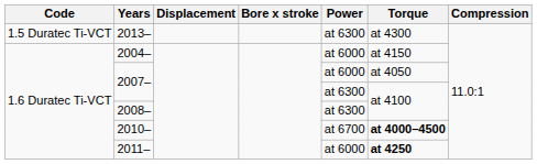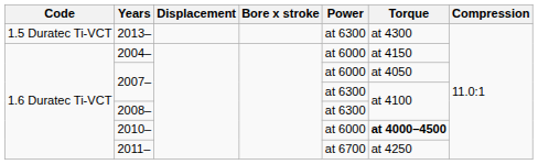2010– | Power: at 6700 -> at 6000
2011– | Power: at 6000 -> at 6700
2011– | Torque: bold -> normal
